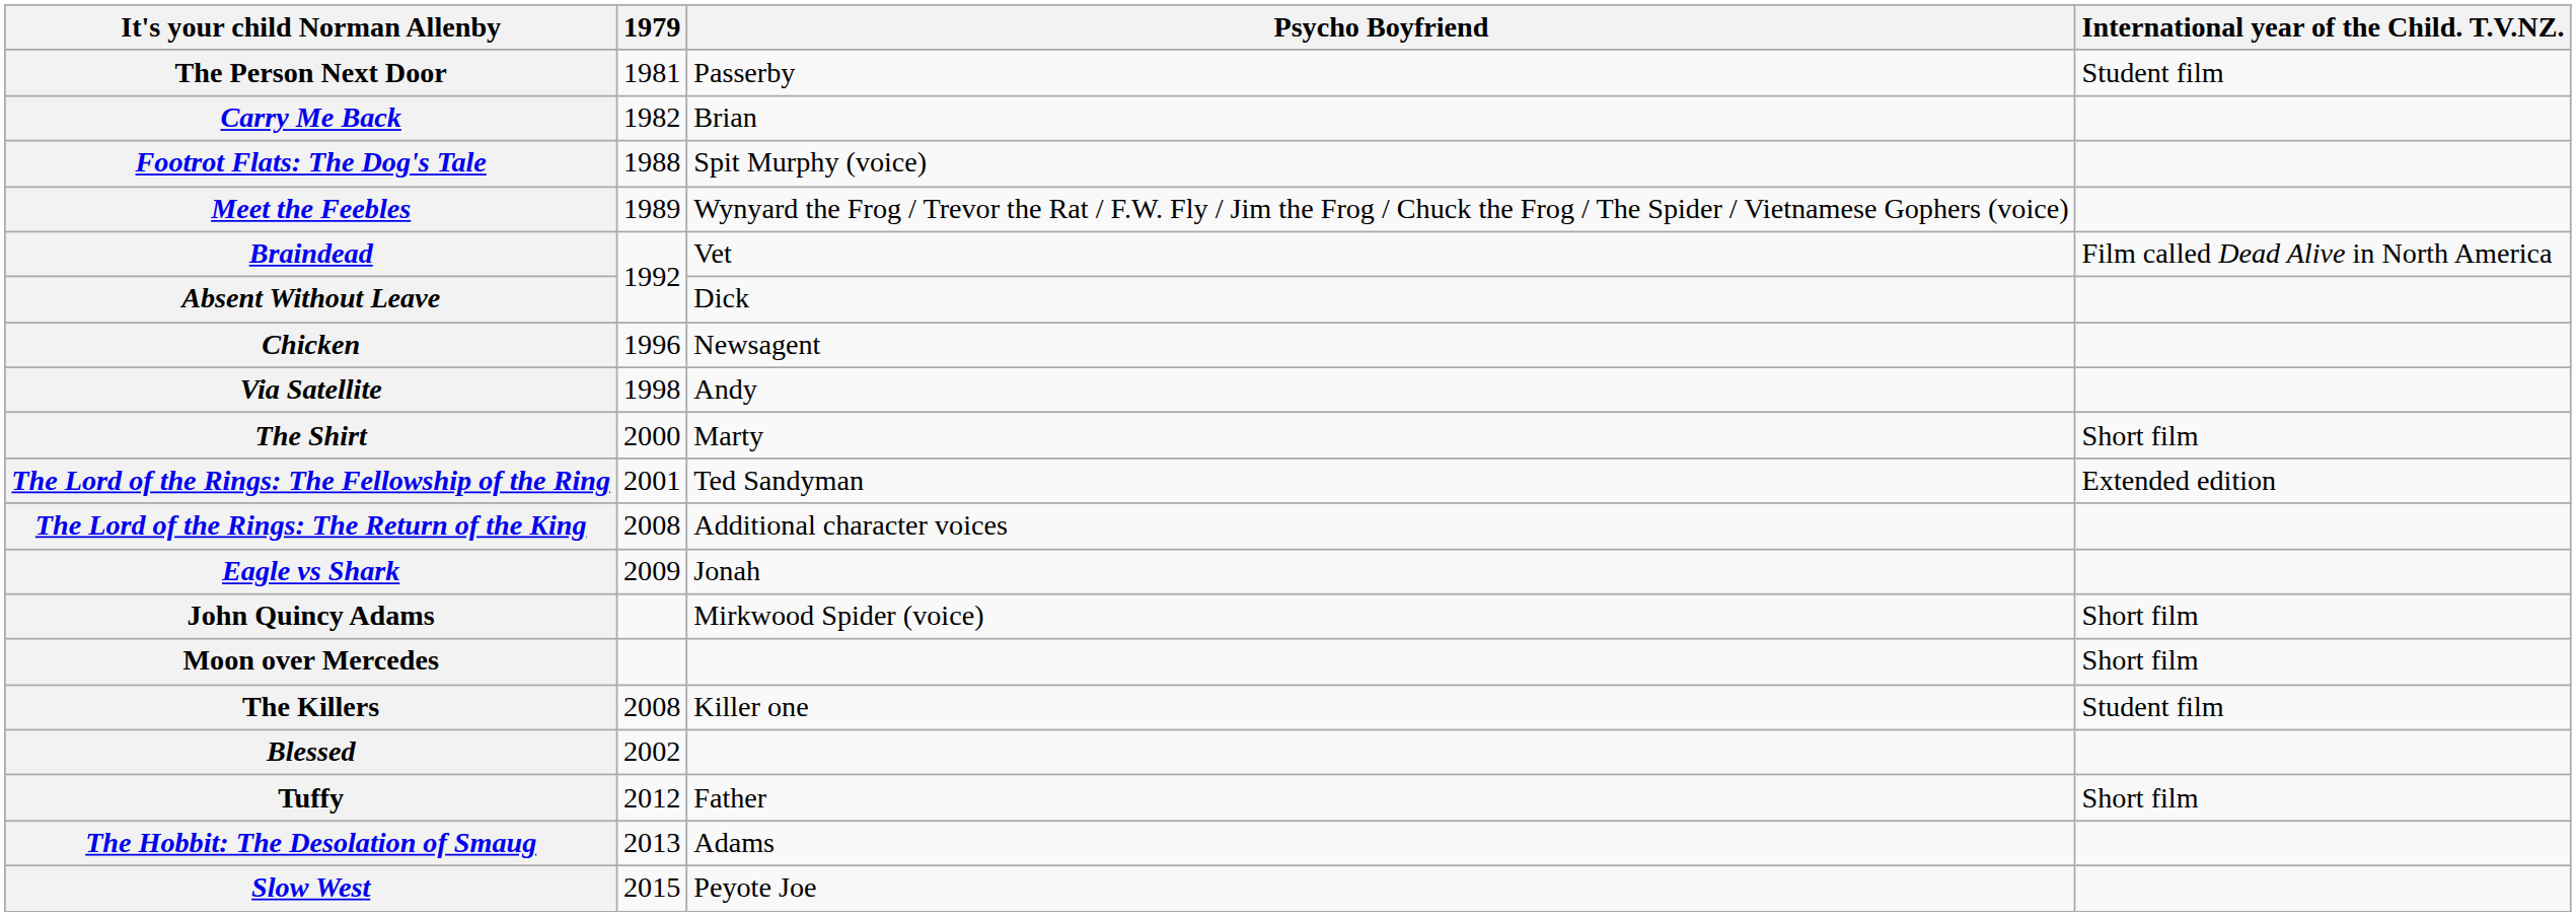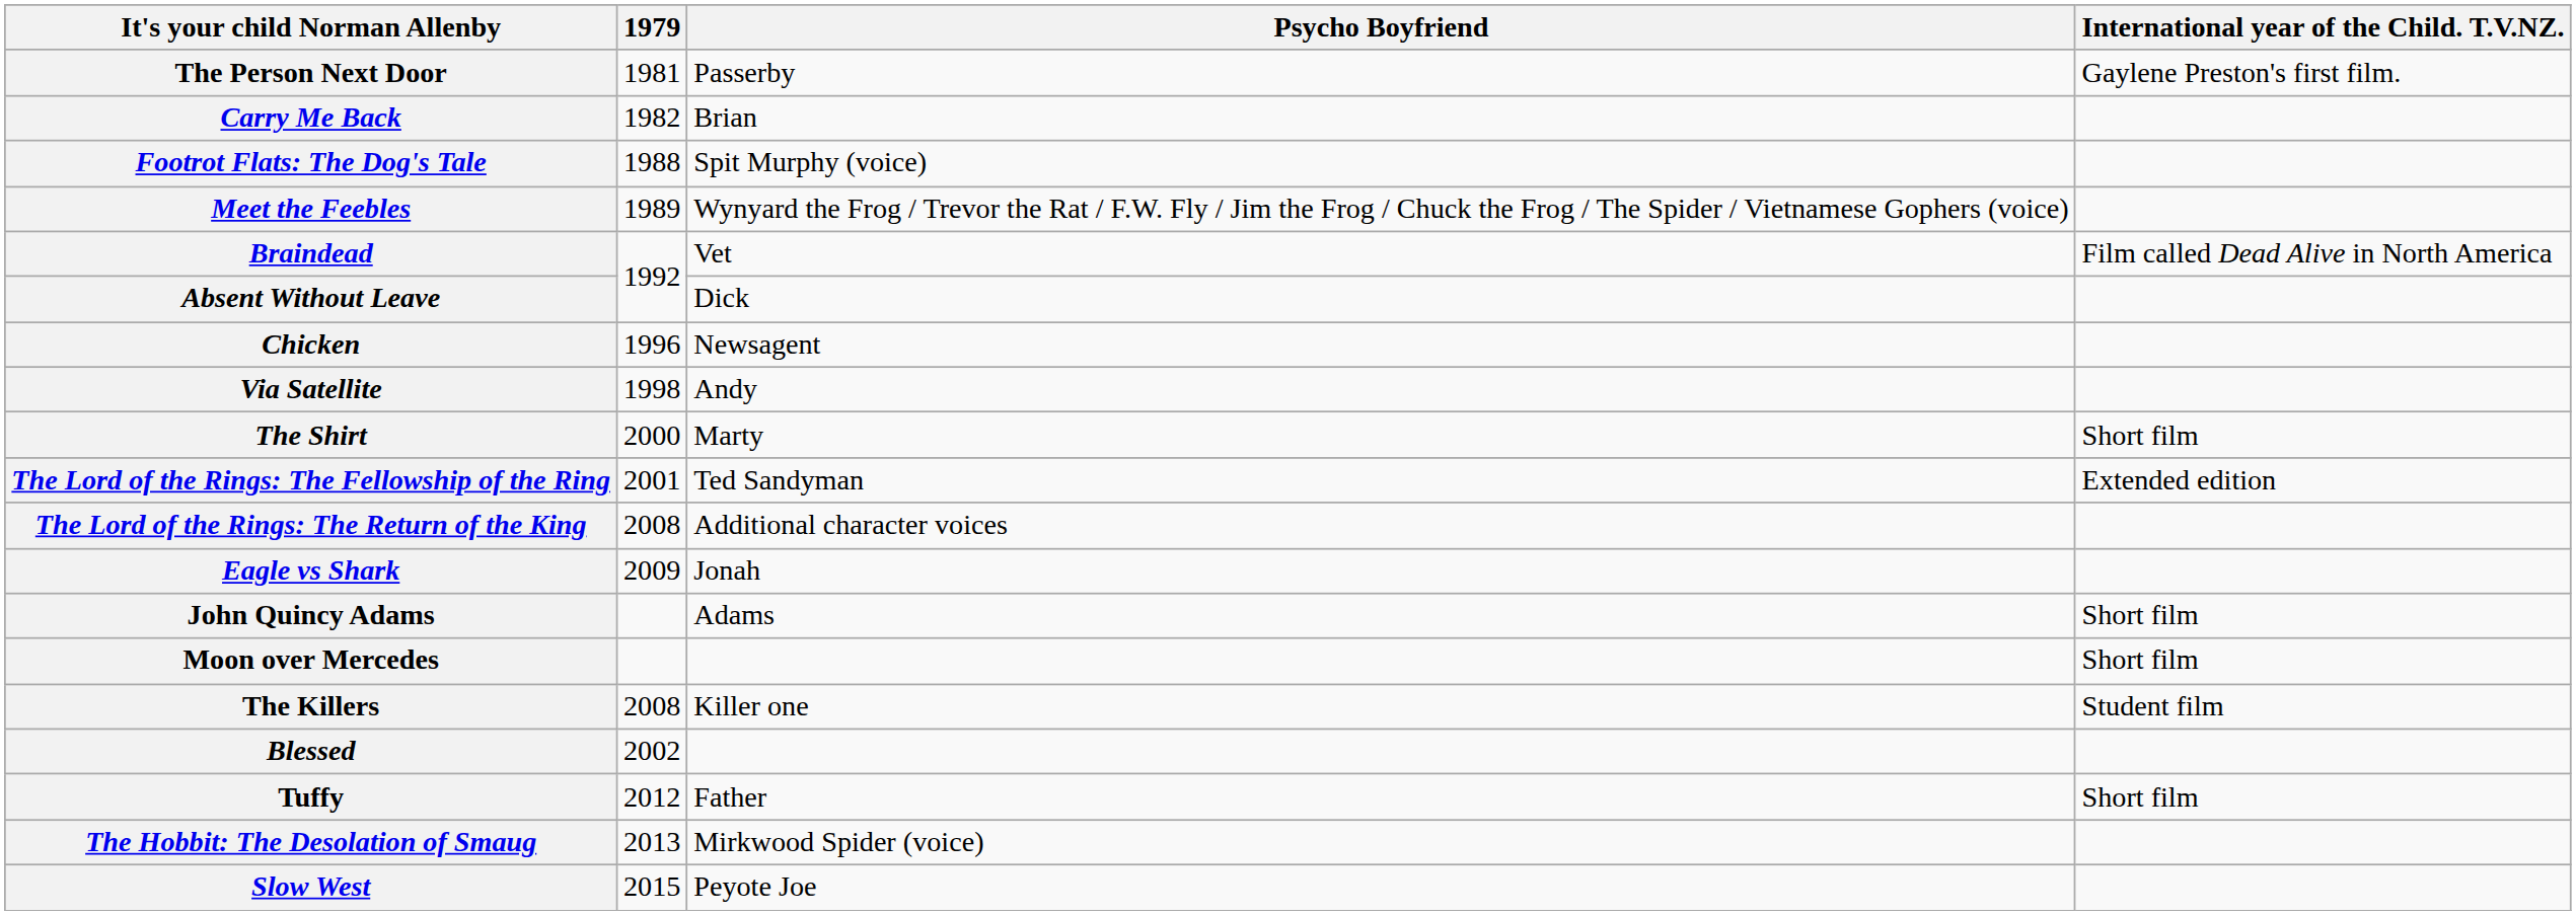The Person Next Door | International year of the Child. T.V.NZ.: Student film -> Gaylene Preston's first film.
John Quincy Adams | Psycho Boyfriend: Mirkwood Spider (voice) -> Adams
The Hobbit: The Desolation of Smaug | Psycho Boyfriend: Adams -> Mirkwood Spider (voice)
